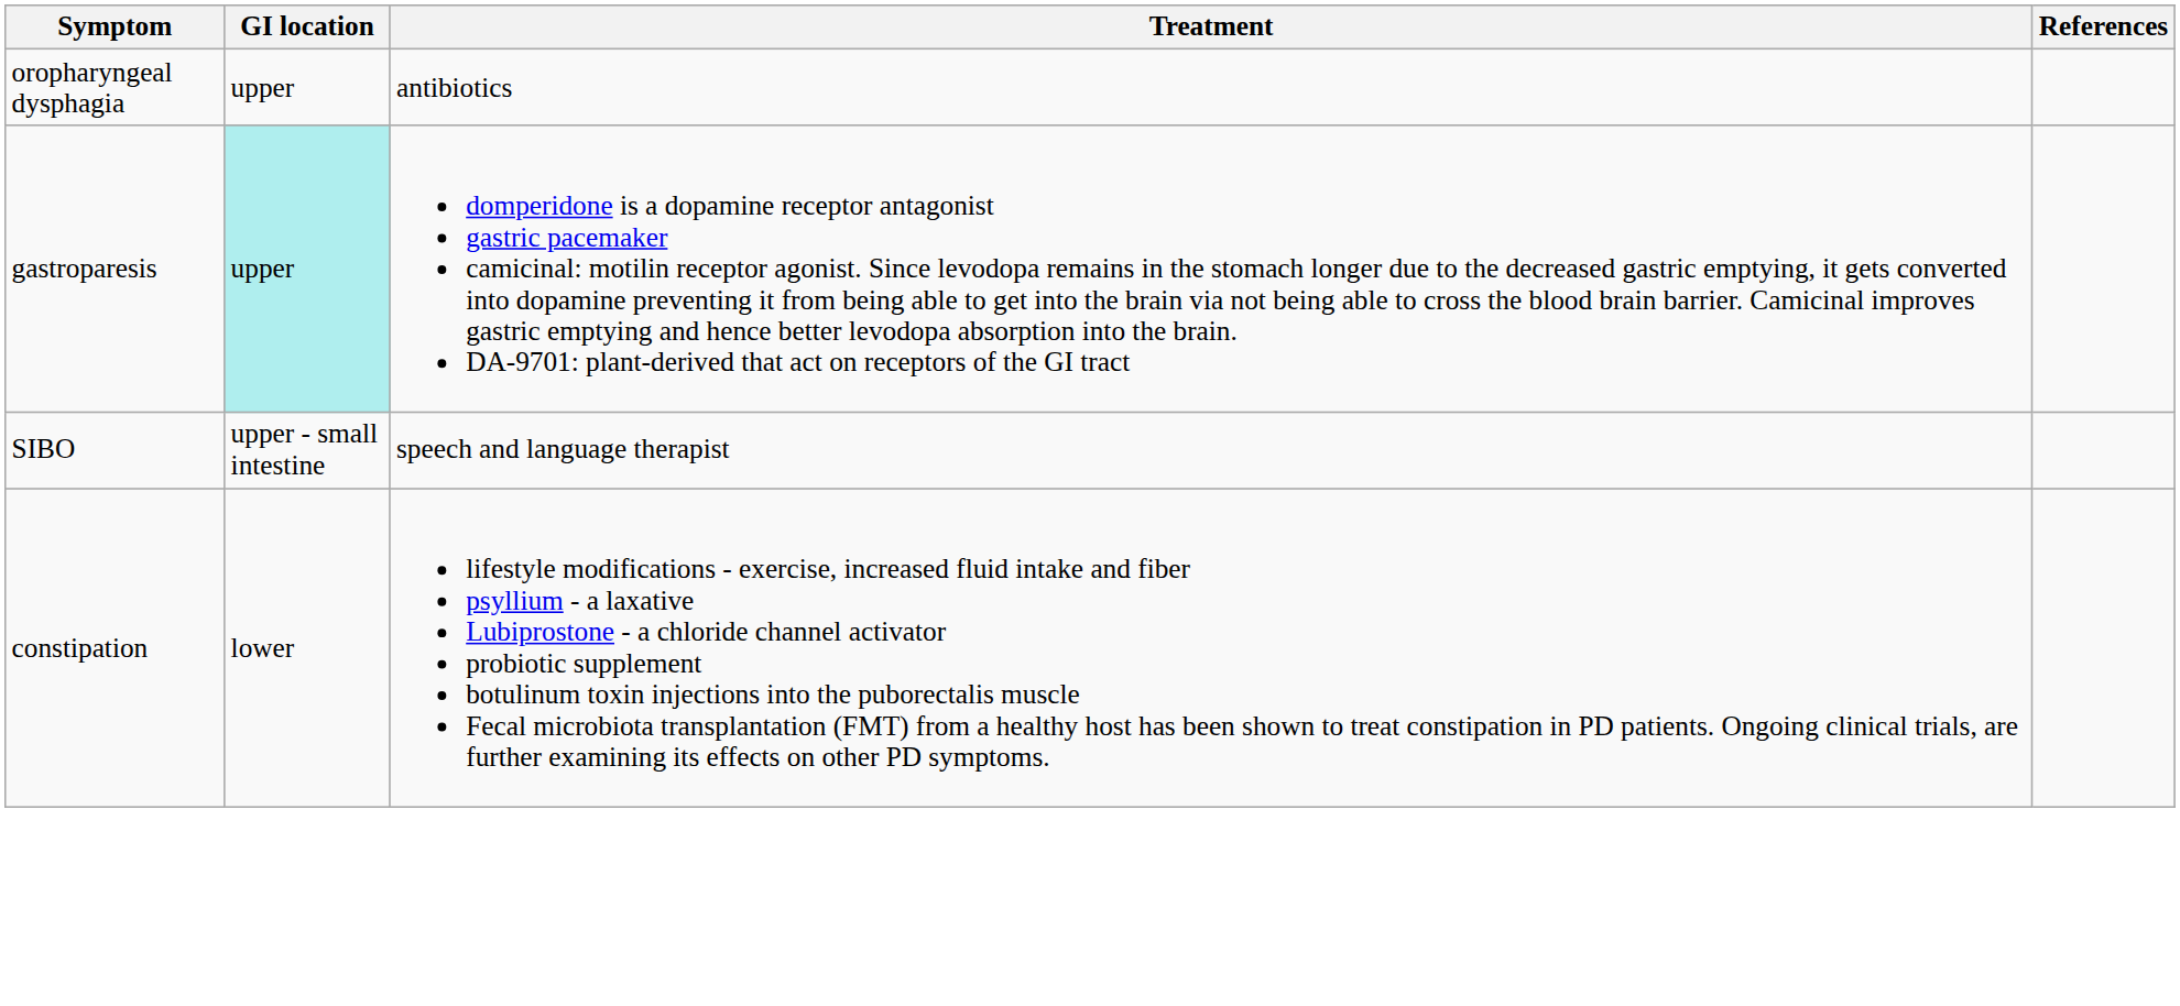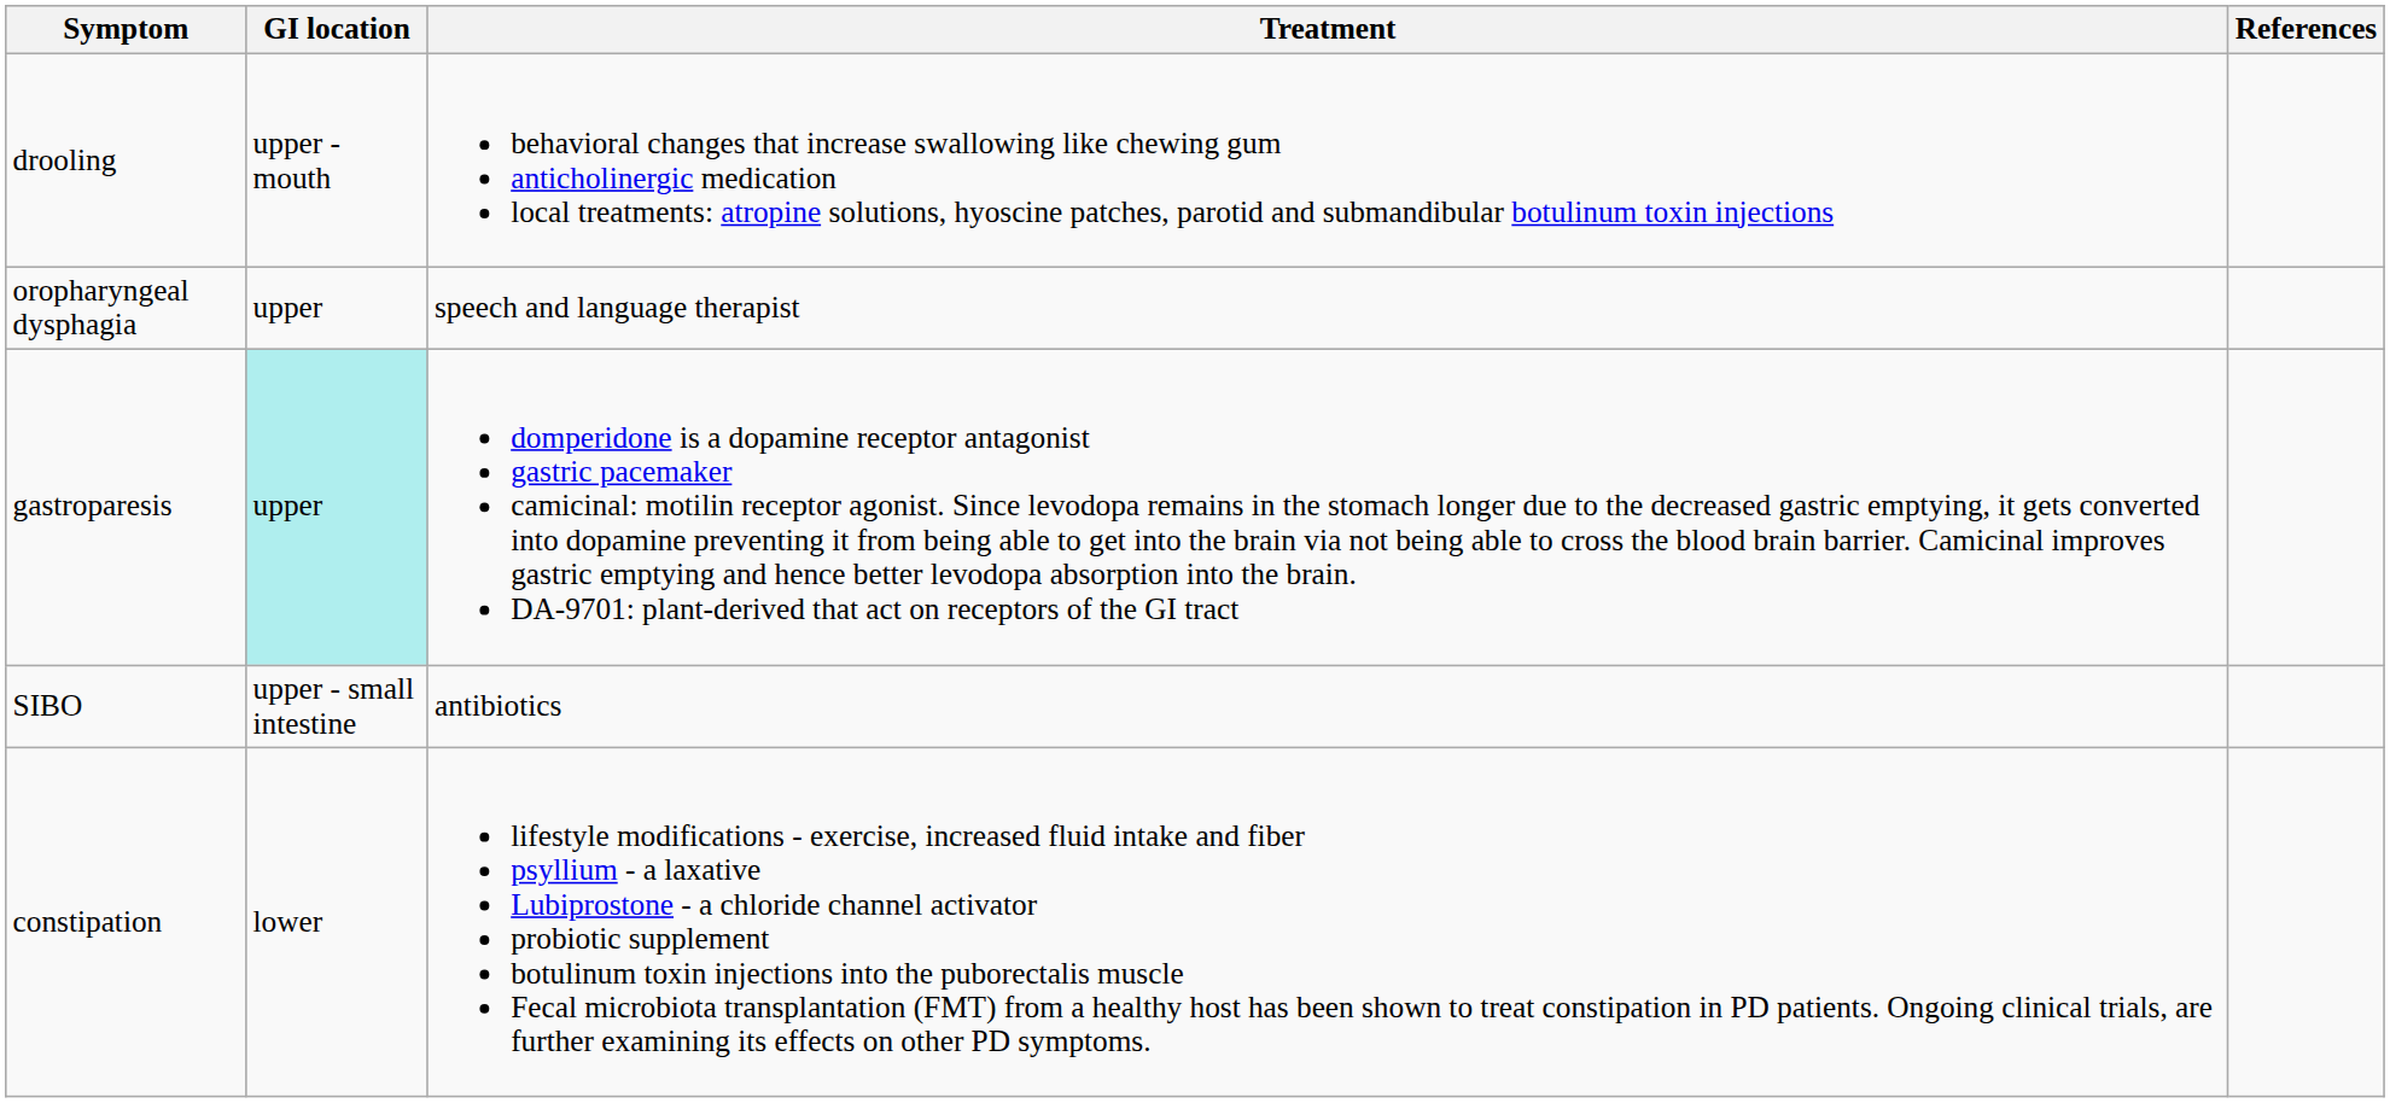+ row: drooling | upper - mouth | behavioral changes that increase swallowing like chewing gum anticholinergic medication local treatments: atropine solutions, hyoscine patches, parotid and submandibular botulinum toxin injections
oropharyngeal dysphagia | Treatment: antibiotics -> speech and language therapist
SIBO | Treatment: speech and language therapist -> antibiotics
